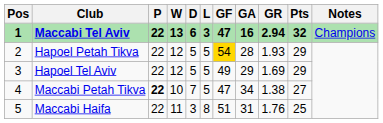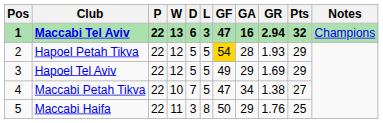Maccabi Petah Tikva | P: bold -> normal
Maccabi Haifa | GF: 51 -> 50
Maccabi Haifa | GA: 31 -> 29
